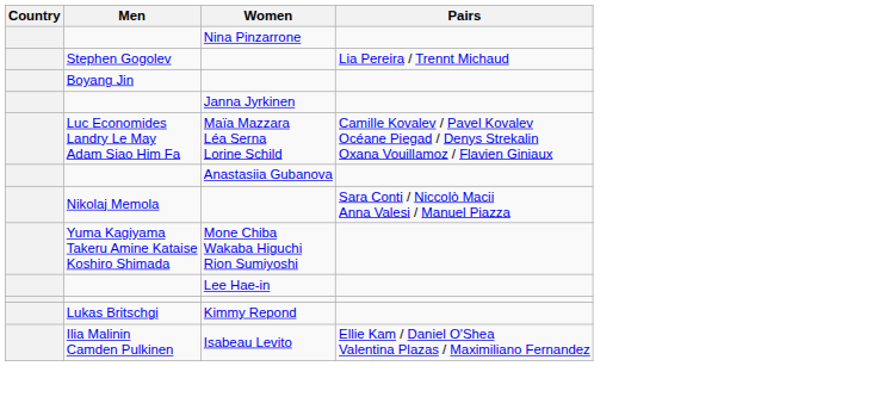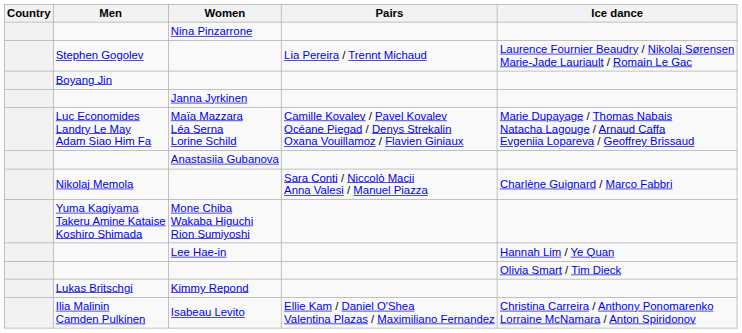+ column: Ice dance | Laurence Fournier Beaudry / Nikolaj Sørensen Marie-Jade Lauriault / Romain Le Gac | Marie Dupayage / Thomas Nabais Natacha Lagouge / Arnaud Caffa Evgeniia Lopareva / Geoffrey Brissaud | Charlène Guignard / Marco Fabbri | Hannah Lim / Ye Quan | Olivia Smart / Tim Dieck | Christina Carreira / Anthony Ponomarenko Lorraine McNamara / Anton Spiridonov
